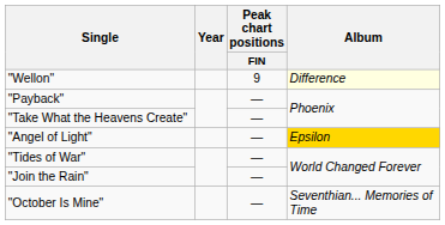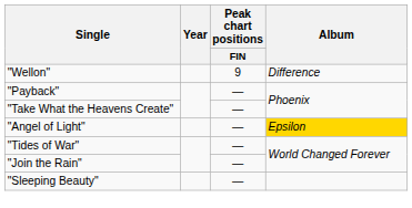"Wellon" | Album: lightyellow background -> no background
- row: "October Is Mine" | — | Seventhian... Memories of Time
+ row: "Sleeping Beauty" | —
